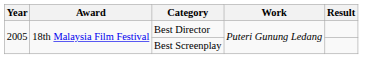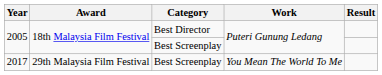+ row: 2017 | 29th Malaysia Film Festival | Best Screenplay | You Mean The World To Me
